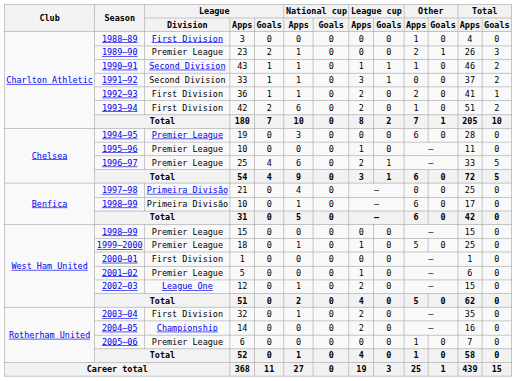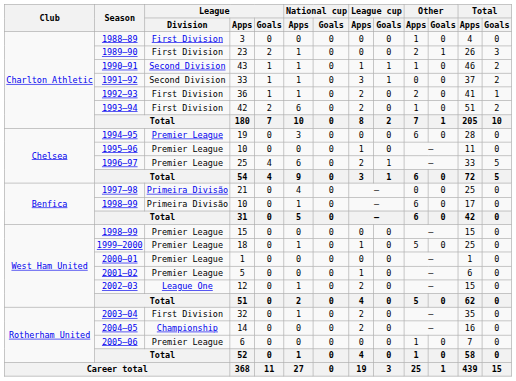1989–90 | League / Division: Premier League -> First Division
2000–01 | League / Division: First Division -> Premier League
